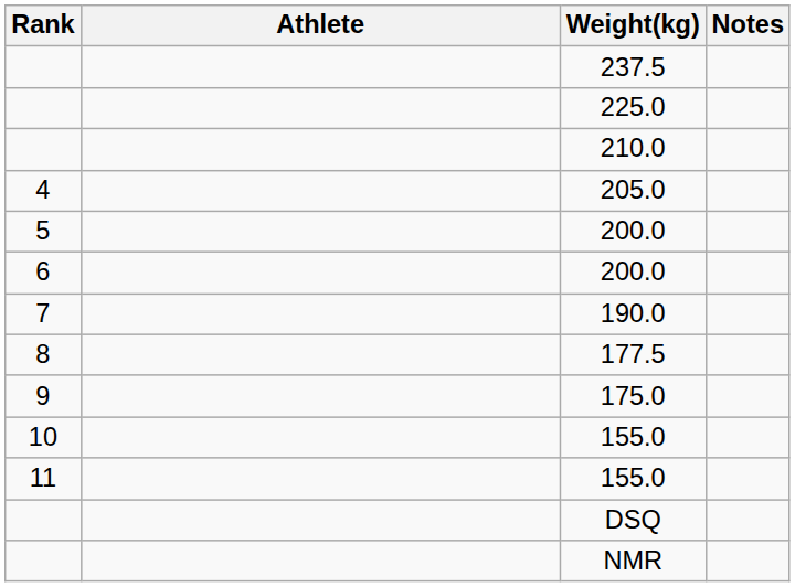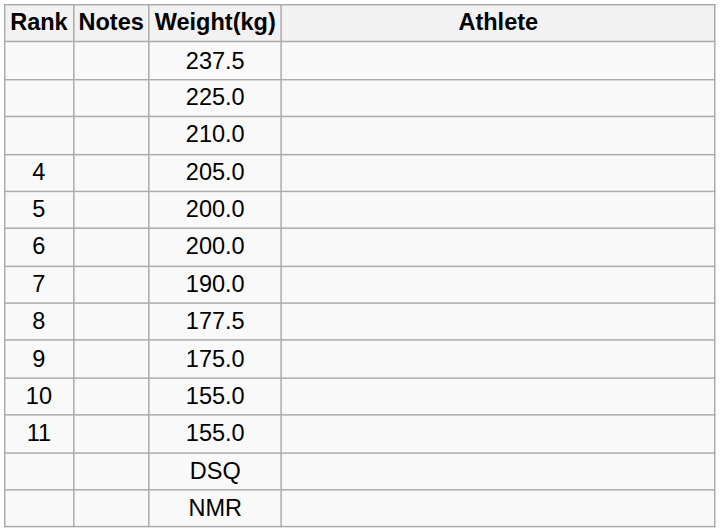columns swapped: Athlete <-> Notes
